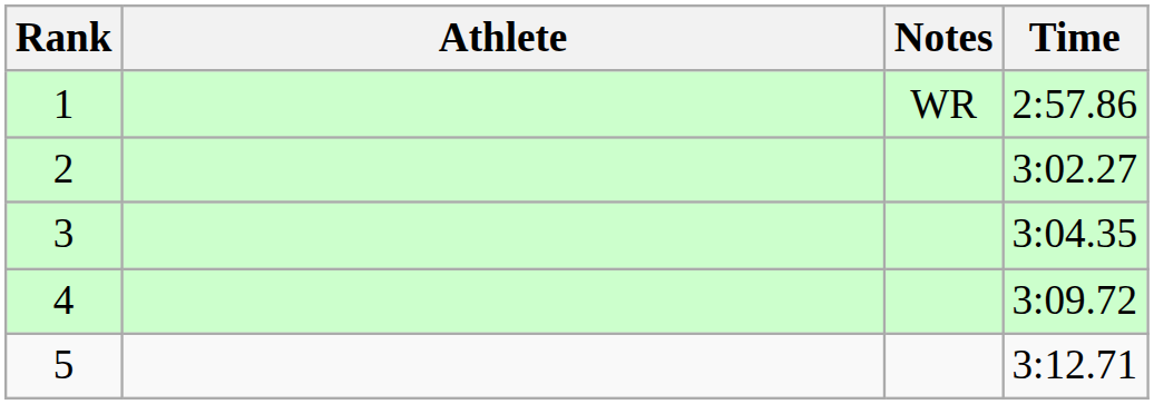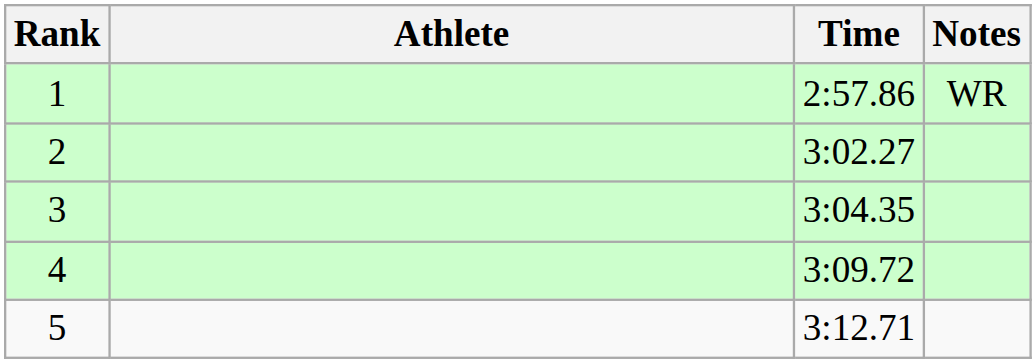columns swapped: Time <-> Notes
